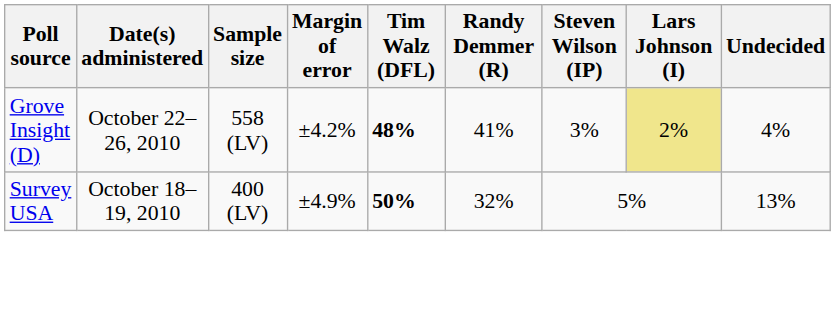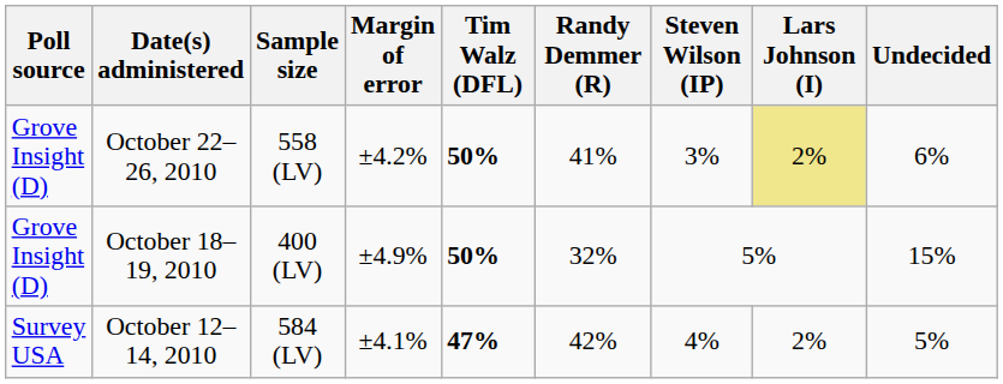October 22–26, 2010 | Tim Walz (DFL): 48% -> 50%
October 22–26, 2010 | Undecided: 4% -> 6%
October 18–19, 2010 | Poll source: Survey USA -> Grove Insight (D)
October 18–19, 2010 | Undecided: 13% -> 15%
+ row: Survey USA | October 12–14, 2010 | 584 (LV) | ±4.1% | 47% | 42% | 4% | 2% | 5%
